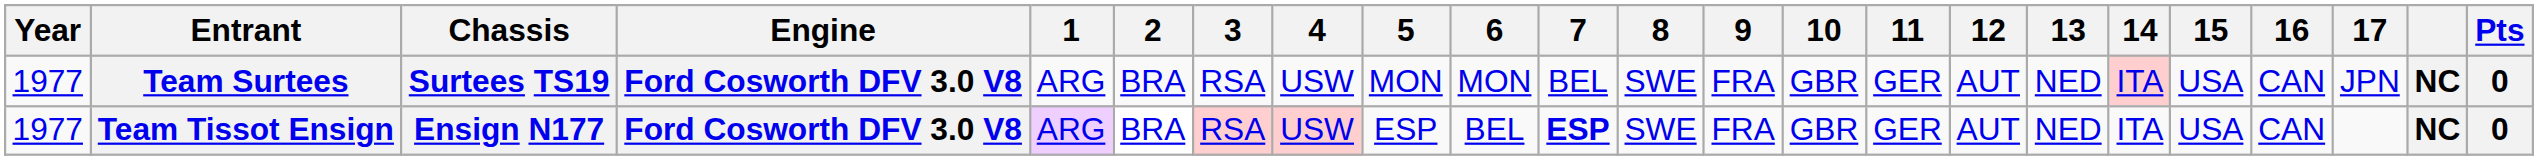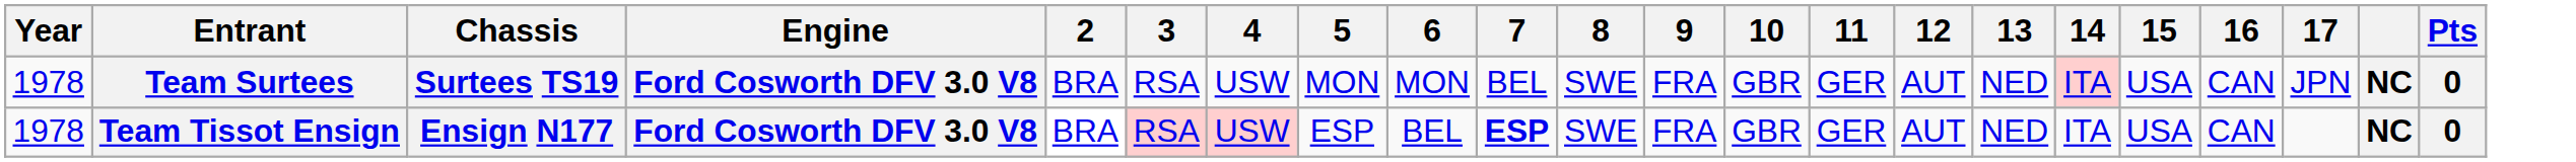- column: 1 | ARG | ARG
Team Surtees | Year: 1977 -> 1978
Team Tissot Ensign | Year: 1977 -> 1978
